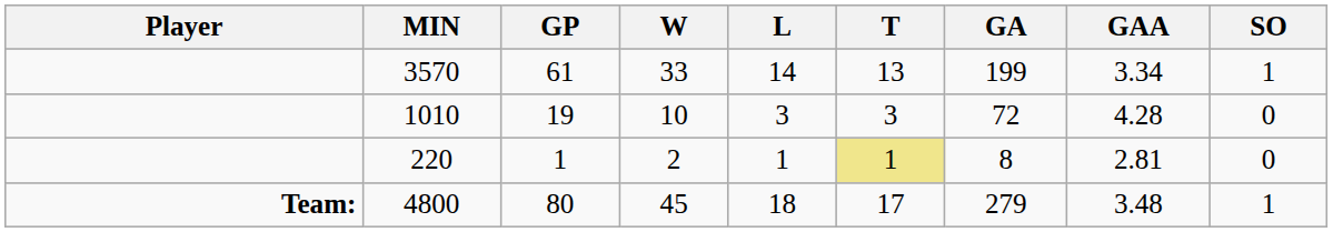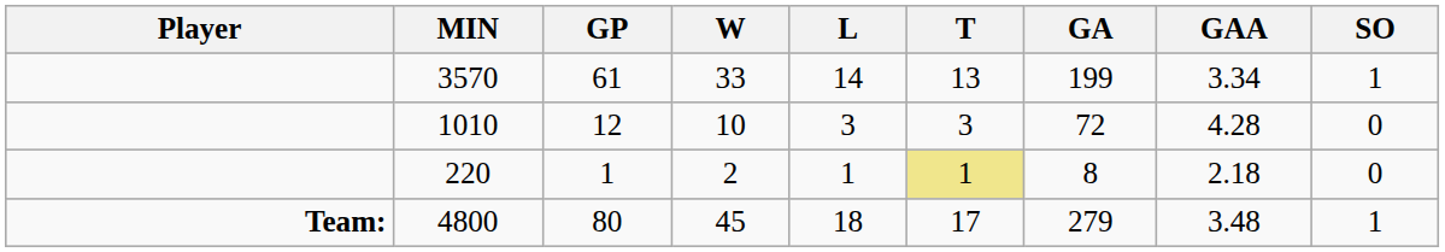1010 | GP: 19 -> 12
220 | GAA: 2.81 -> 2.18
